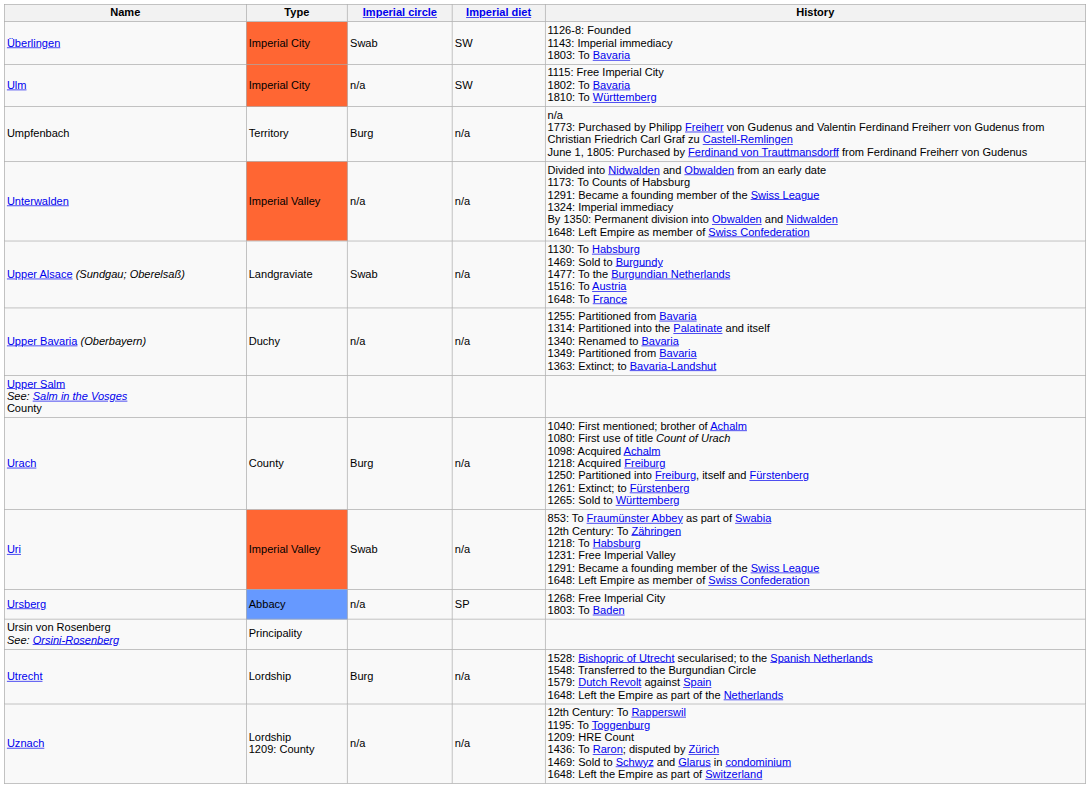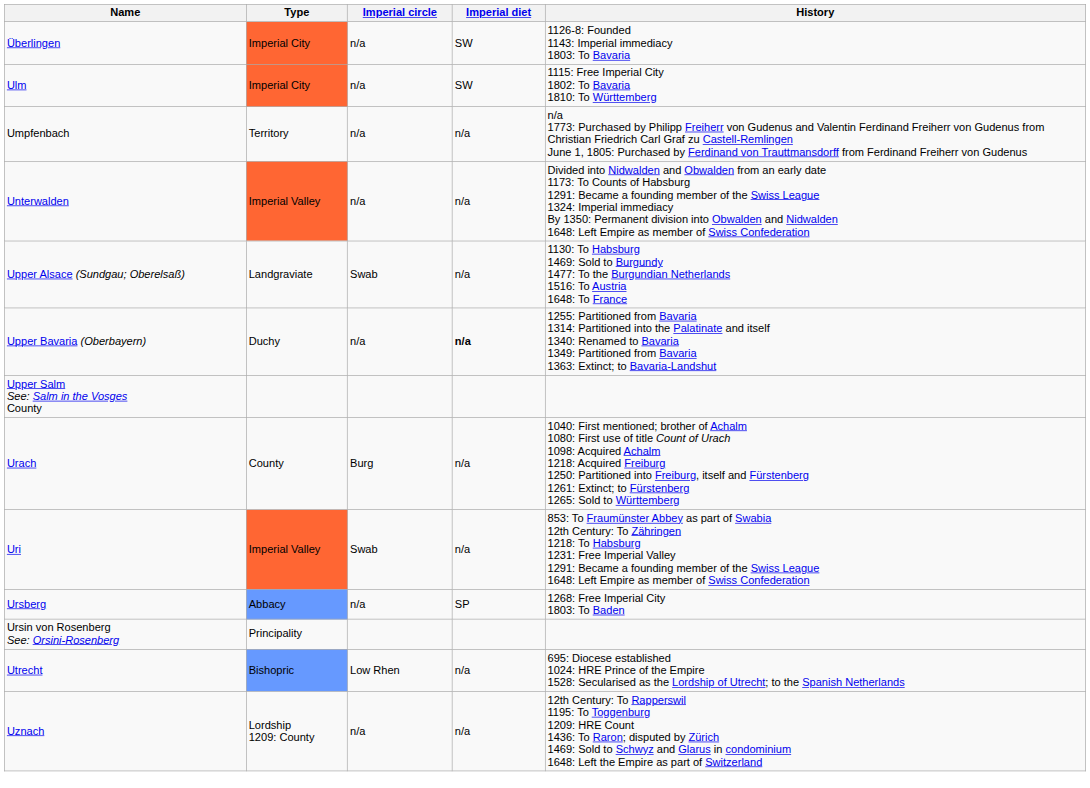Überlingen | Imperial circle: Swab -> n/a
Umpfenbach | Imperial circle: Burg -> n/a
Upper Bavaria (Oberbayern) | Imperial diet: normal -> bold
+ row: Utrecht | Bishopric | Low Rhen | n/a | 695: Diocese established 1024: HRE Prince of the Empire 1528: Secularised as the Lordship of Utrecht; to the Spanish Netherlands
- row: Utrecht | Lordship | Burg | n/a | 1528: Bishopric of Utrecht secularised; to the Spanish Netherlands 1548: Transferred to the Burgundian Circle 1579: Dutch Revolt against Spain 1648: Left the Empire as part of the Netherlands
